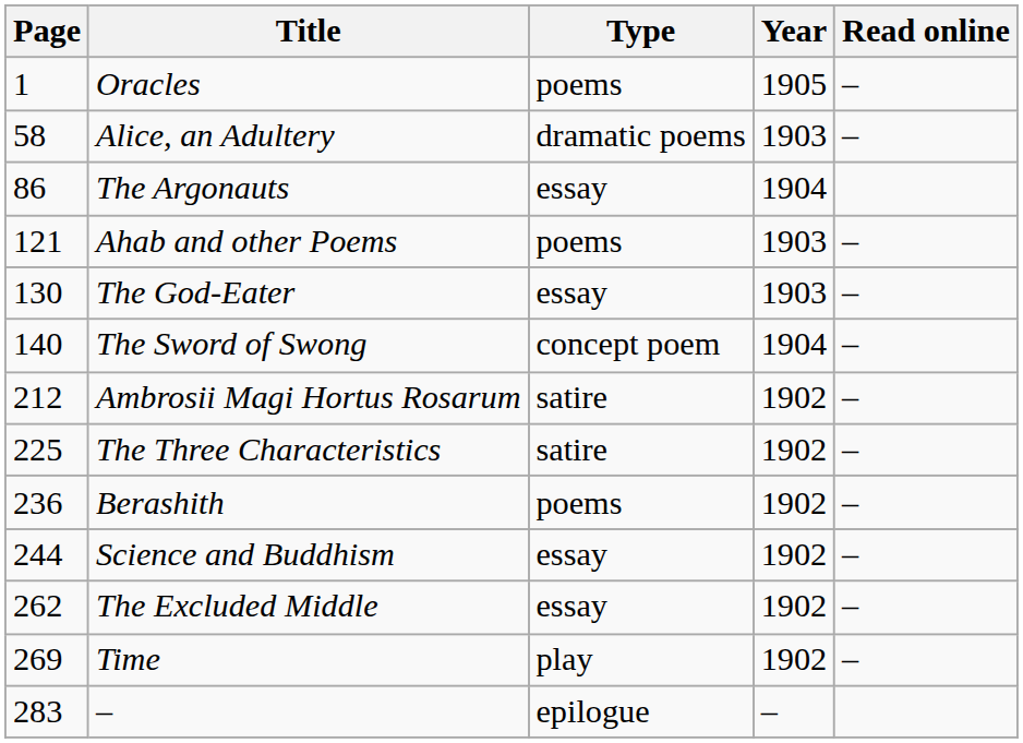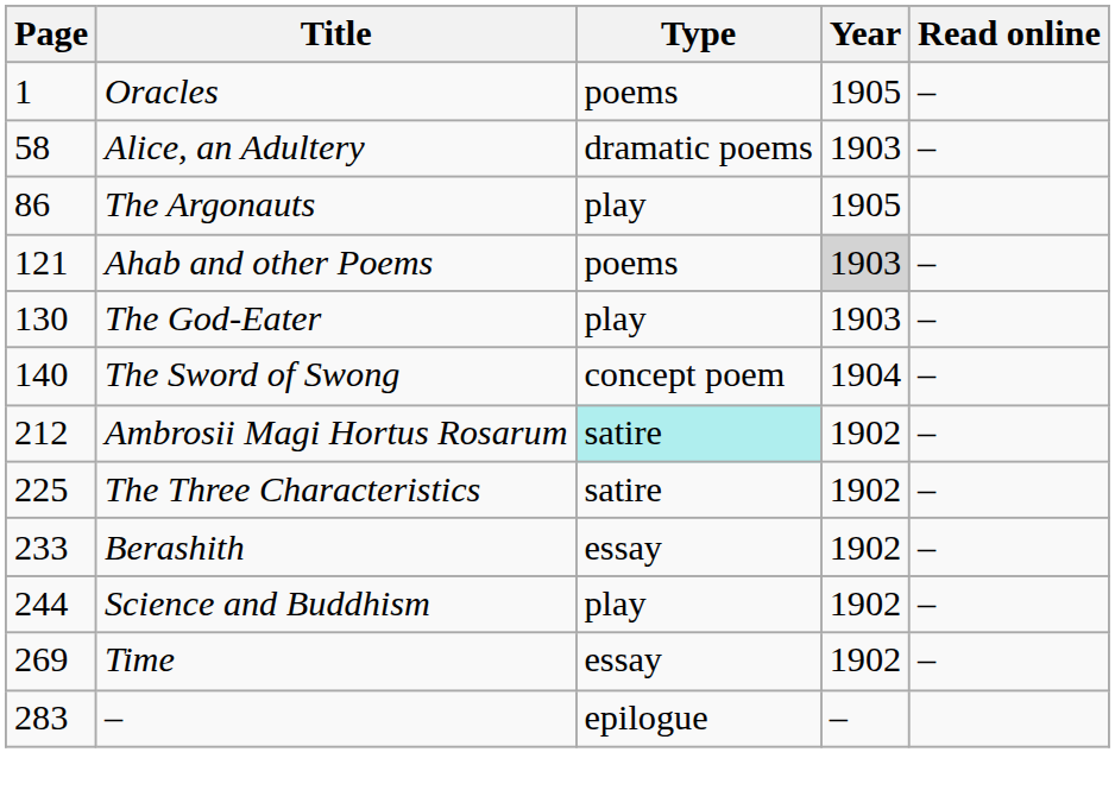The Argonauts | Type: essay -> play
The Argonauts | Year: 1904 -> 1905
Ahab and other Poems | Year: no background -> lightgrey background
The God-Eater | Type: essay -> play
Ambrosii Magi Hortus Rosarum | Type: no background -> paleturquoise background
Berashith | Page: 236 -> 233
Berashith | Type: poems -> essay
Science and Buddhism | Type: essay -> play
- row: 262 | The Excluded Middle | essay | 1902 | –
Time | Type: play -> essay
